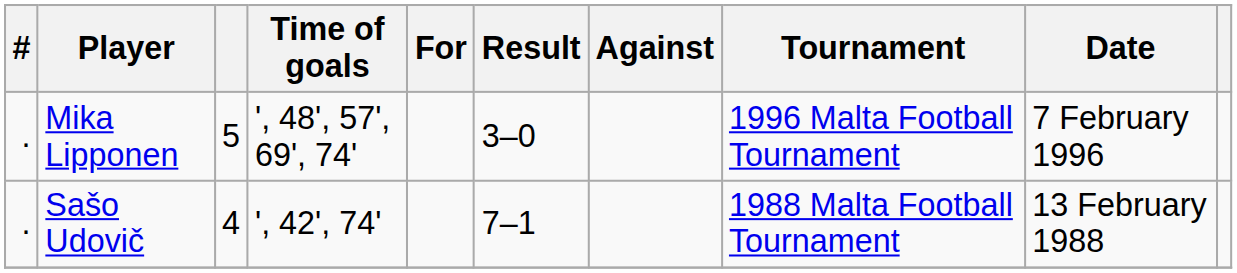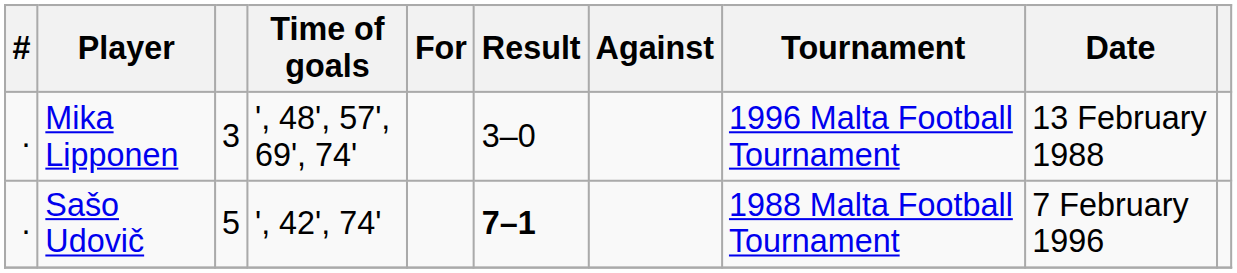Mika Lipponen | column 3: 5 -> 3
Mika Lipponen | Date: 7 February 1996 -> 13 February 1988
Sašo Udovič | column 3: 4 -> 5
Sašo Udovič | Result: normal -> bold
Sašo Udovič | Date: 13 February 1988 -> 7 February 1996
